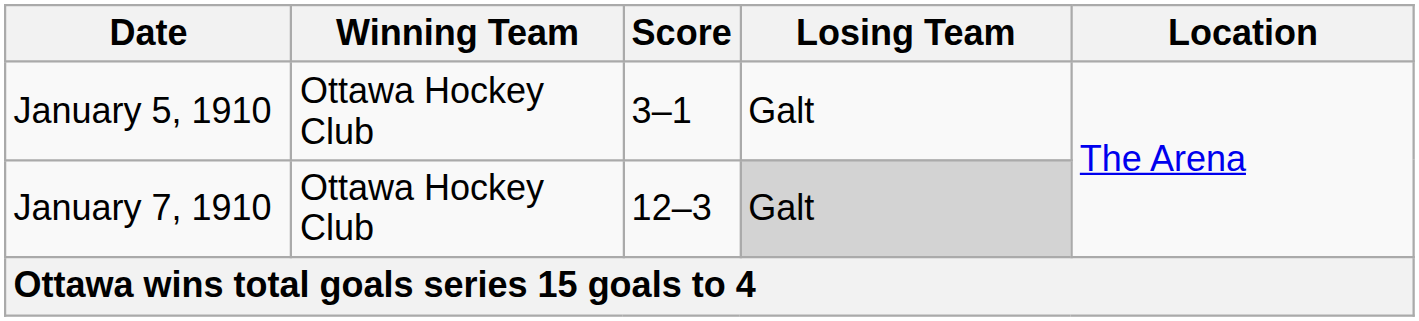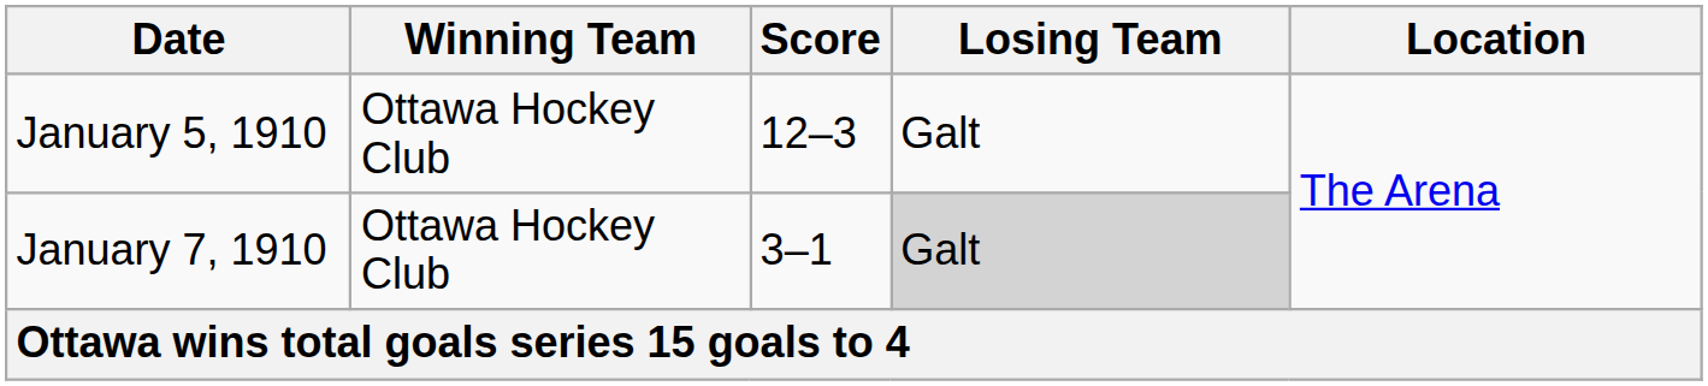January 5, 1910 | Score: 3–1 -> 12–3
January 7, 1910 | Score: 12–3 -> 3–1
